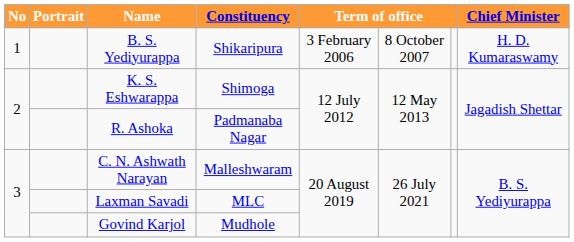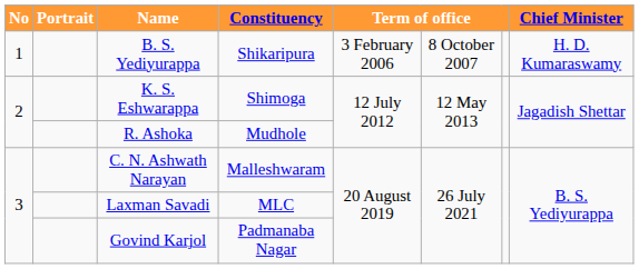R. Ashoka | Constituency: Padmanaba Nagar -> Mudhole
Govind Karjol | Constituency: Mudhole -> Padmanaba Nagar
